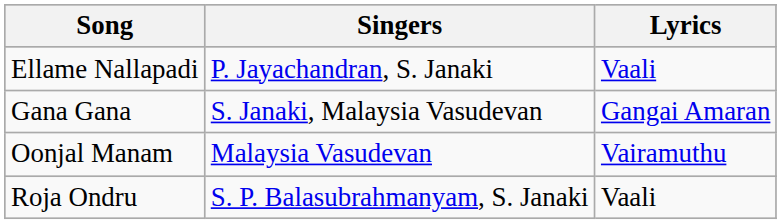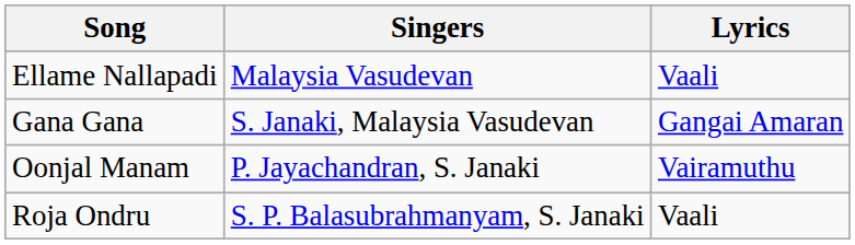Ellame Nallapadi | Singers: P. Jayachandran, S. Janaki -> Malaysia Vasudevan
Oonjal Manam | Singers: Malaysia Vasudevan -> P. Jayachandran, S. Janaki
